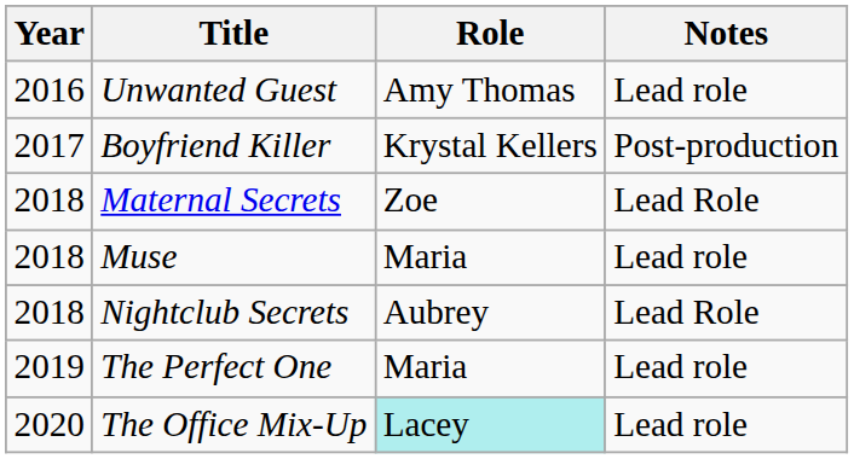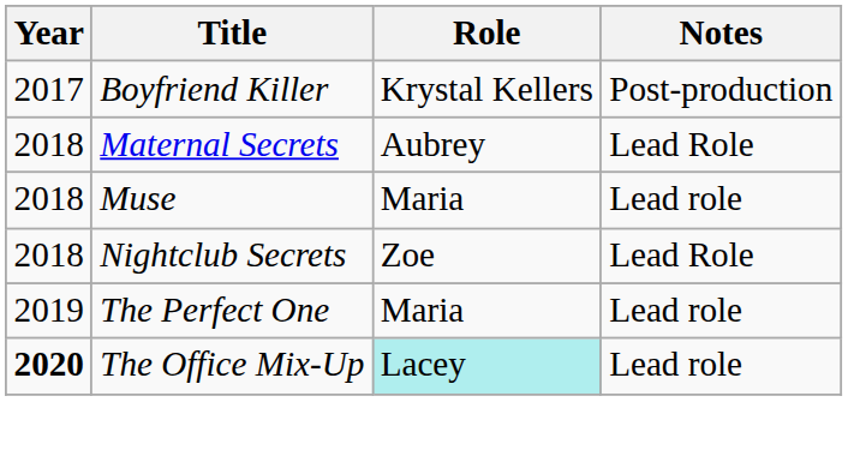- row: 2016 | Unwanted Guest | Amy Thomas | Lead role
Maternal Secrets | Role: Zoe -> Aubrey
Nightclub Secrets | Role: Aubrey -> Zoe
The Office Mix-Up | Year: normal -> bold
